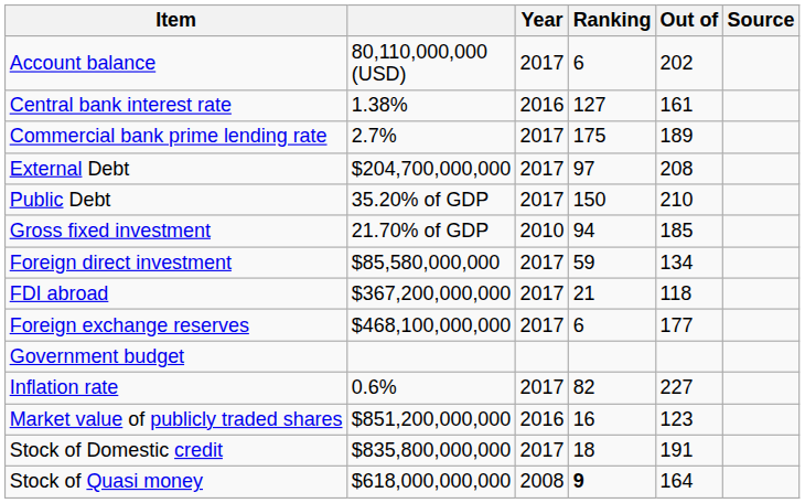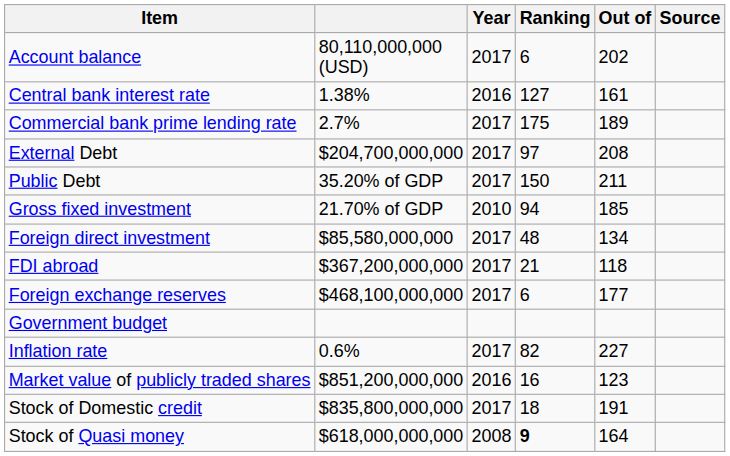Public Debt | Out of: 210 -> 211
Foreign direct investment | Ranking: 59 -> 48
